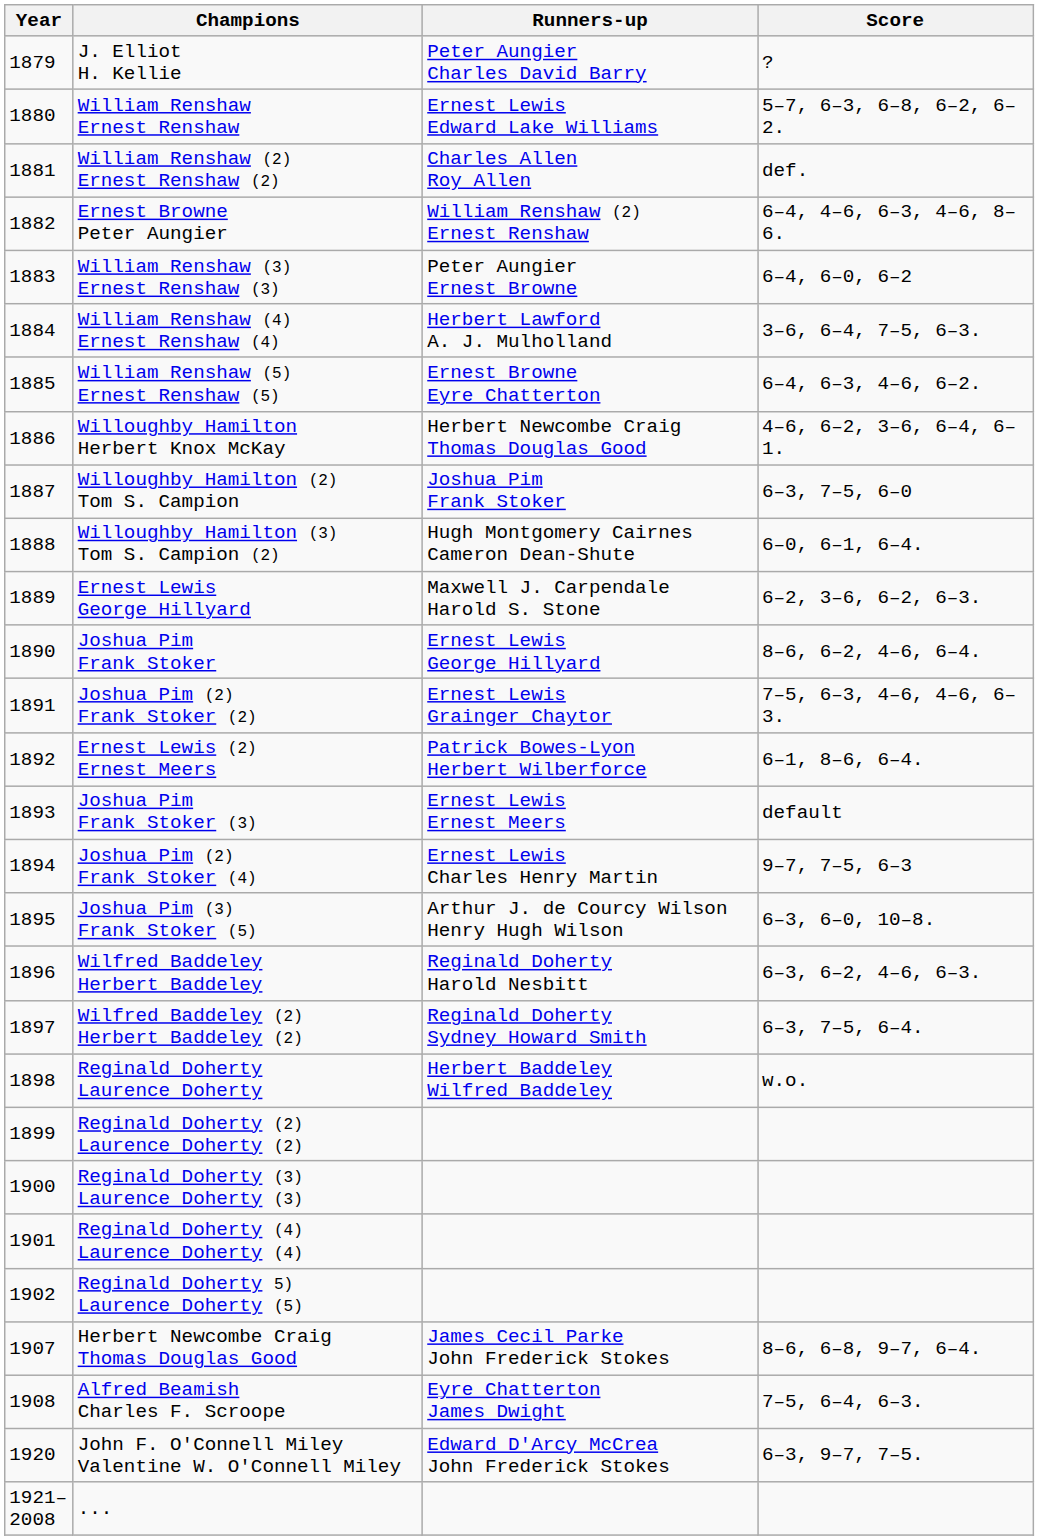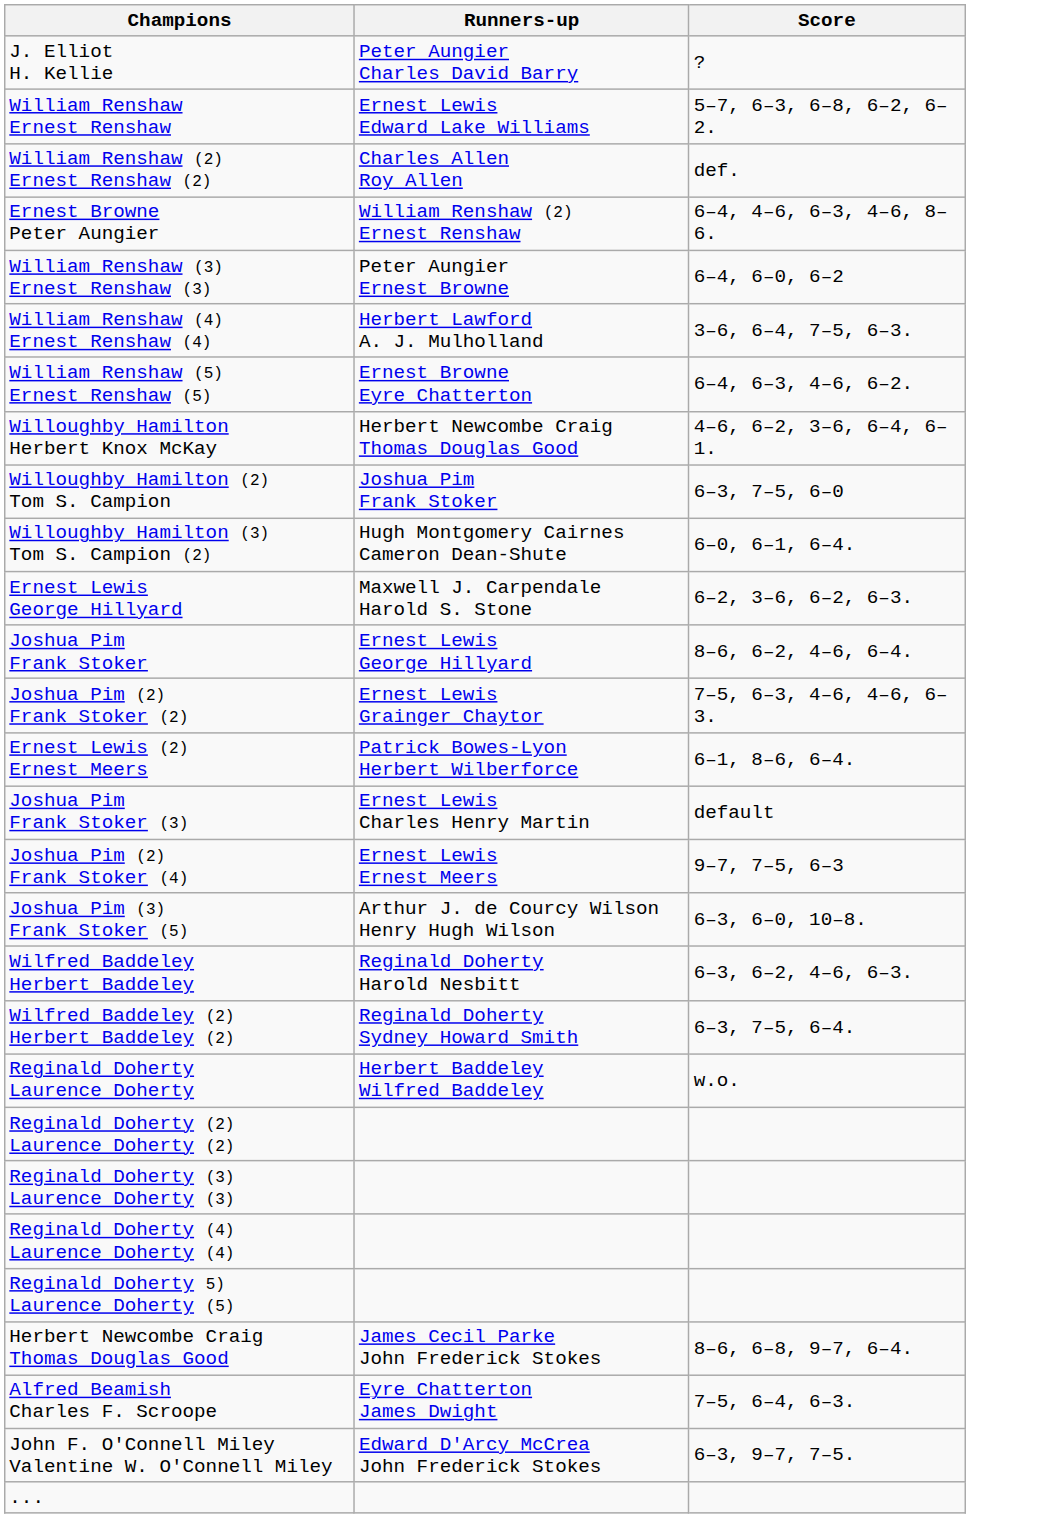- column: Year | 1879 | 1880 | 1881 | 1882 | 1883 | 1884 | 1885 | 1886 | 1887 | 1888 | 1889 | 1890 | 1891 | 1892 | 1893 | 1894 | 1895 | 1896 | 1897 | 1898 | 1899 | 1900 | 1901 | 1902 | 1907 | 1908 | 1920 | 1921–2008
Joshua Pim Frank Stoker (3) | Runners-up: Ernest Lewis Ernest Meers -> Ernest Lewis Charles Henry Martin
Joshua Pim (2) Frank Stoker (4) | Runners-up: Ernest Lewis Charles Henry Martin -> Ernest Lewis Ernest Meers
